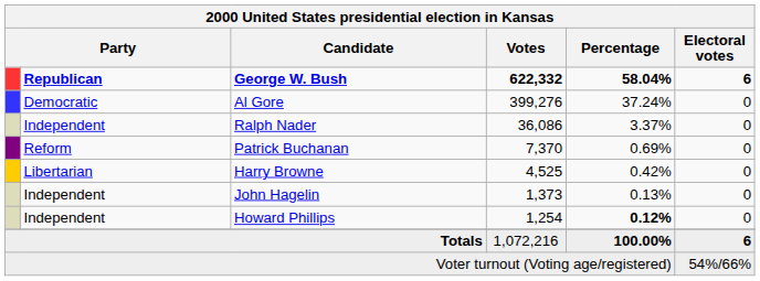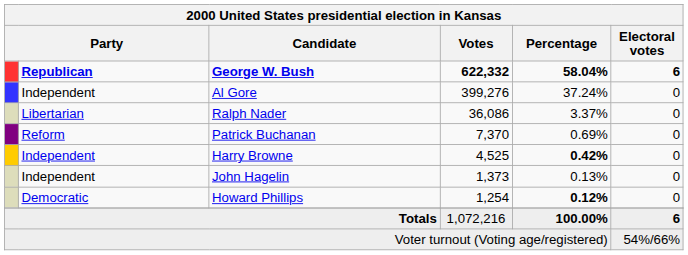Al Gore | column 2: Democratic -> Independent
Ralph Nader | column 2: Independent -> Libertarian
Harry Browne | column 2: Libertarian -> Independent
Harry Browne | Percentage: normal -> bold
Howard Phillips | column 2: Independent -> Democratic
